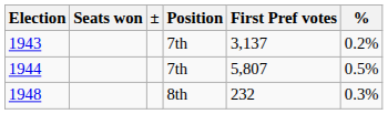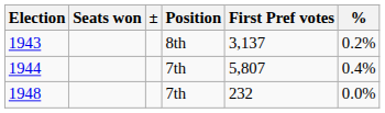1943 | Position: 7th -> 8th
1944 | %: 0.5% -> 0.4%
1948 | Position: 8th -> 7th
1948 | %: 0.3% -> 0.0%
